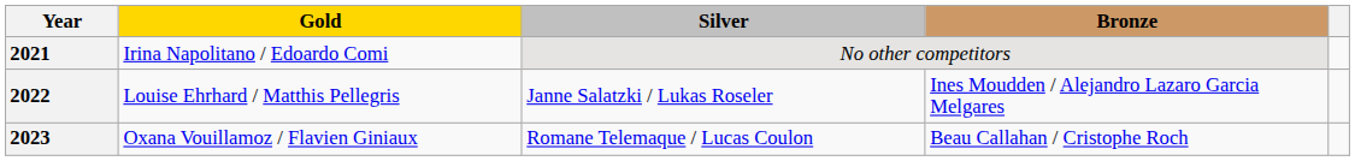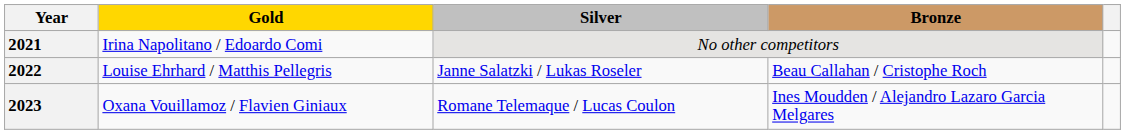2022 | Bronze: Ines Moudden / Alejandro Lazaro Garcia Melgares -> Beau Callahan / Cristophe Roch
2023 | Bronze: Beau Callahan / Cristophe Roch -> Ines Moudden / Alejandro Lazaro Garcia Melgares
